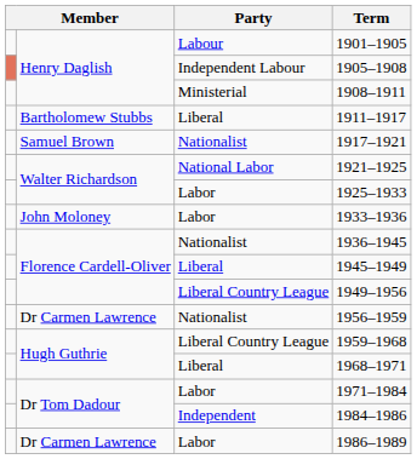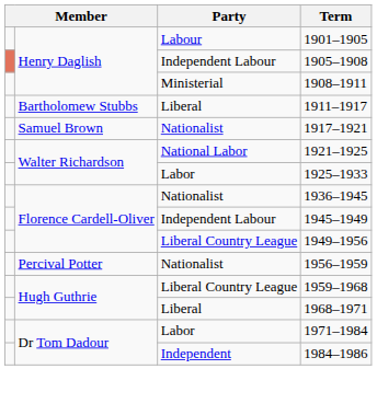- row: John Moloney | Labor | 1933–1936
1945–1949 | Party: Liberal -> Independent Labour
1956–1959 | column 2: Dr Carmen Lawrence -> Percival Potter
- row: Dr Carmen Lawrence | Labor | 1986–1989
